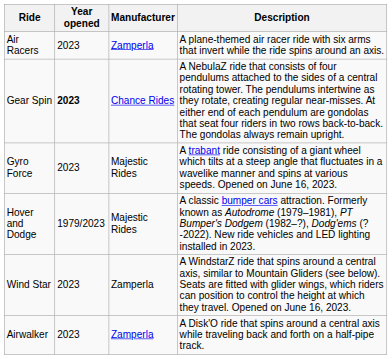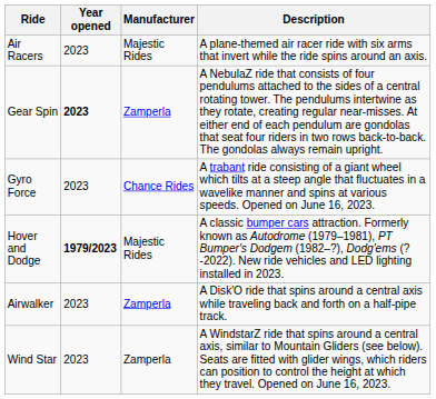Air Racers | Manufacturer: Zamperla -> Majestic Rides
Gear Spin | Manufacturer: Chance Rides -> Zamperla
Gyro Force | Manufacturer: Majestic Rides -> Chance Rides
Hover and Dodge | Year opened: normal -> bold
rows swapped: Airwalker <-> Wind Star
